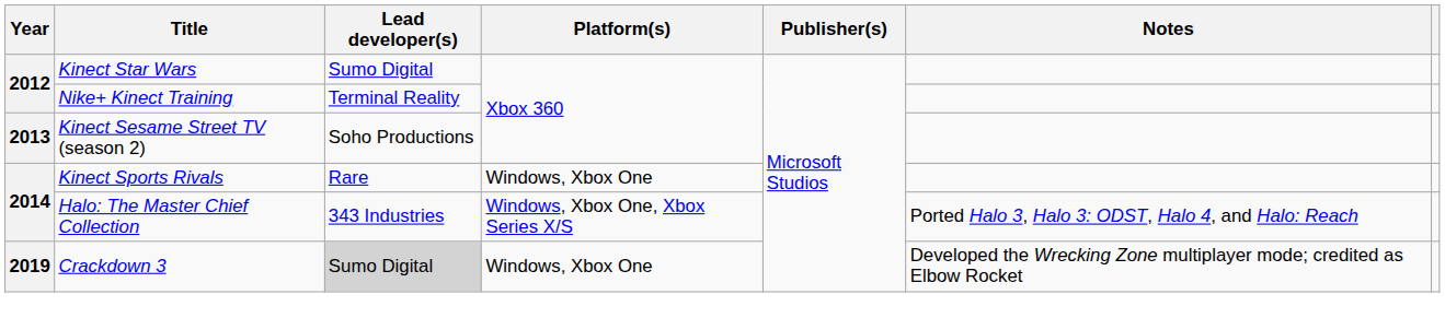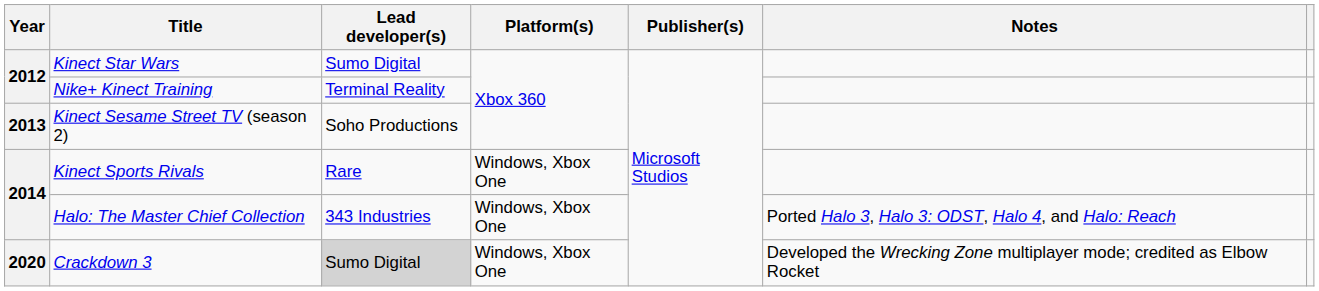Halo: The Master Chief Collection | Platform(s): Windows, Xbox One, Xbox Series X/S -> Windows, Xbox One
Crackdown 3 | Year: 2019 -> 2020
